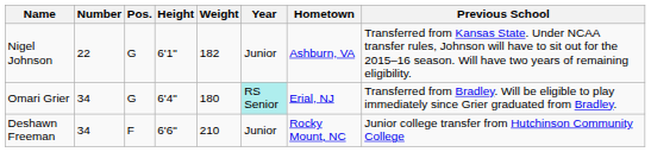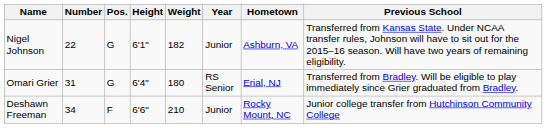Omari Grier | Number: 34 -> 31
Omari Grier | Year: paleturquoise background -> no background
